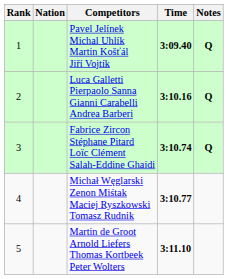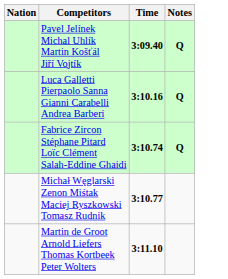- column: Rank | 1 | 2 | 3 | 4 | 5
